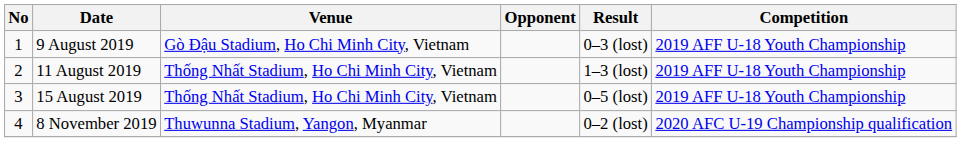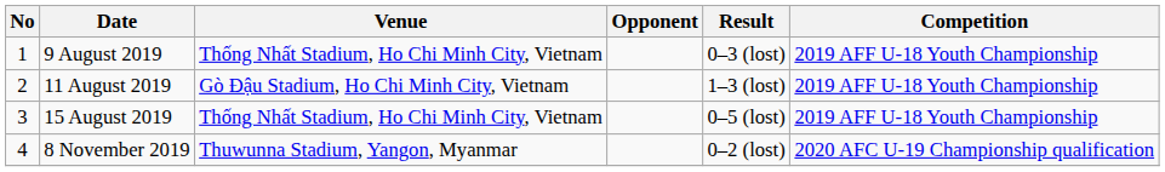9 August 2019 | Venue: Gò Đậu Stadium, Ho Chi Minh City, Vietnam -> Thống Nhất Stadium, Ho Chi Minh City, Vietnam
11 August 2019 | Venue: Thống Nhất Stadium, Ho Chi Minh City, Vietnam -> Gò Đậu Stadium, Ho Chi Minh City, Vietnam
